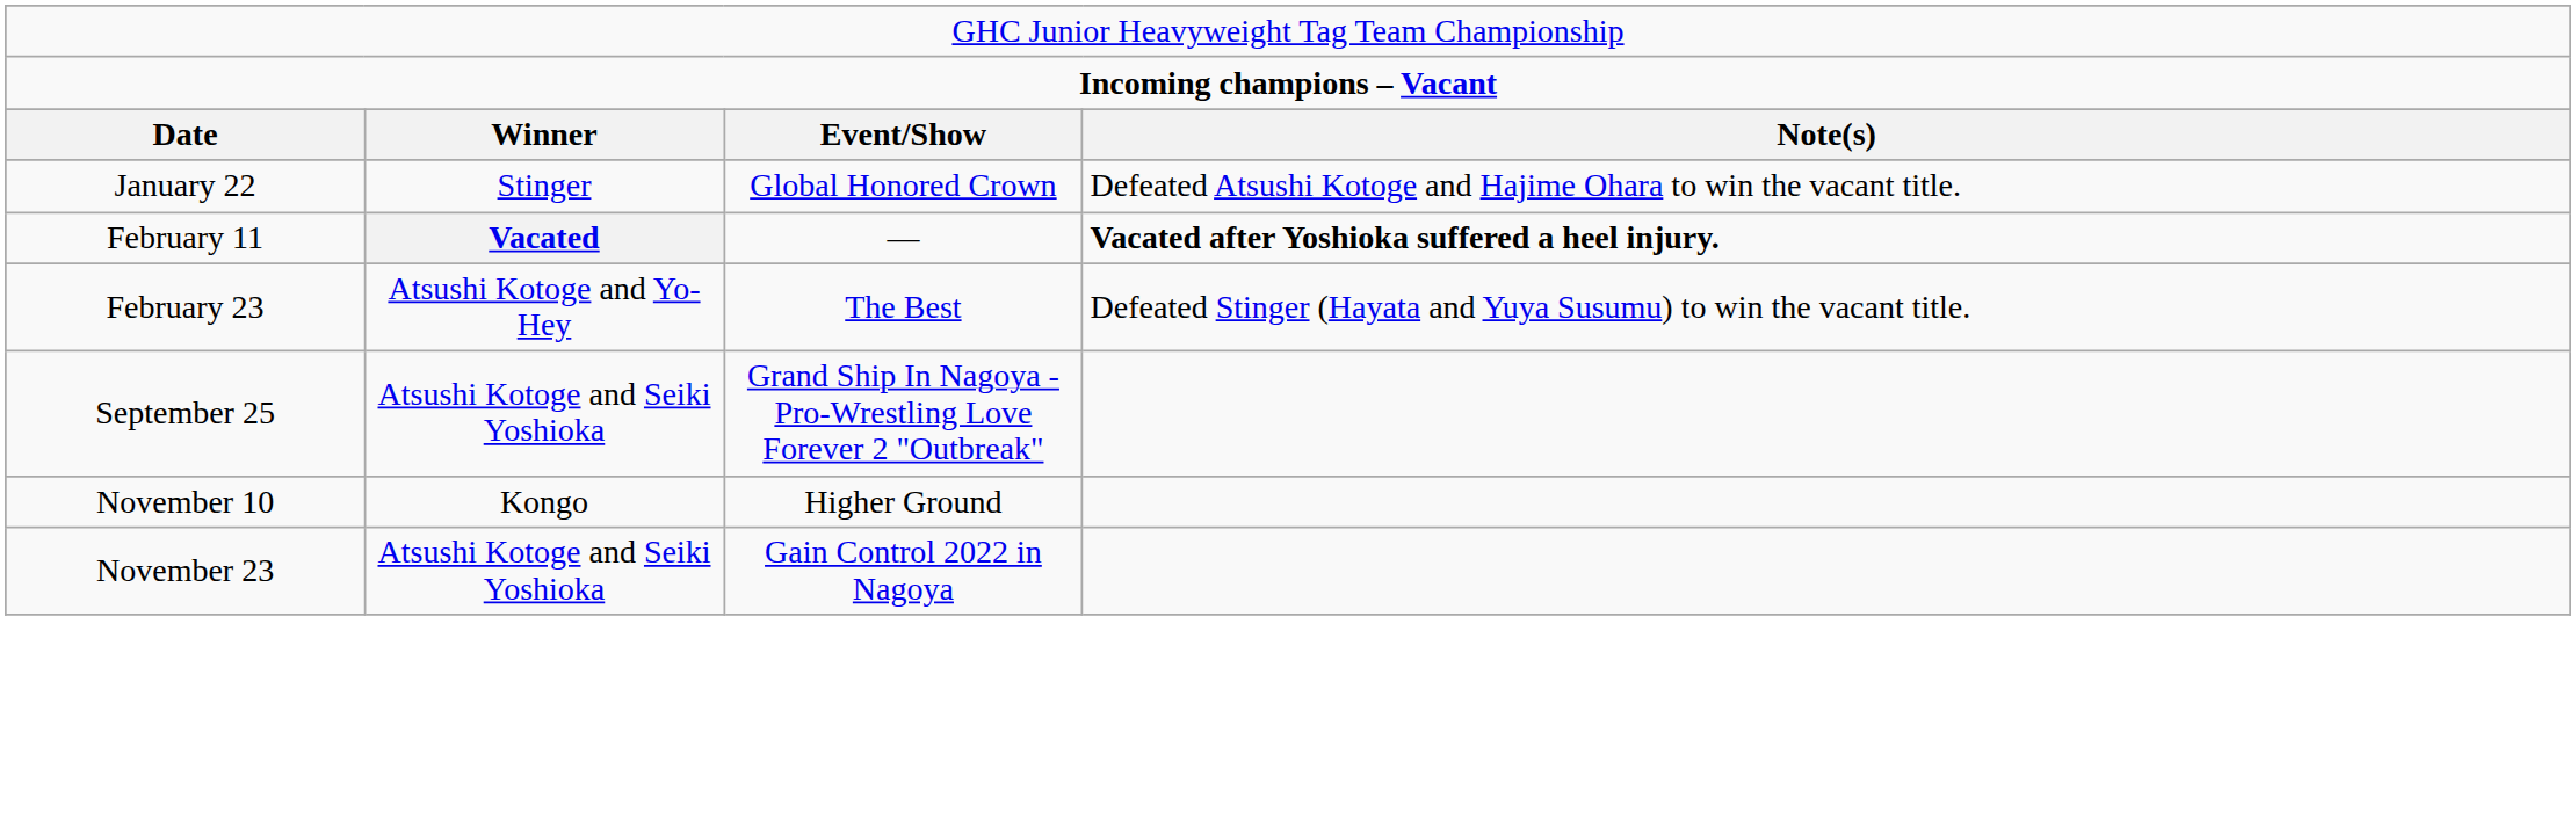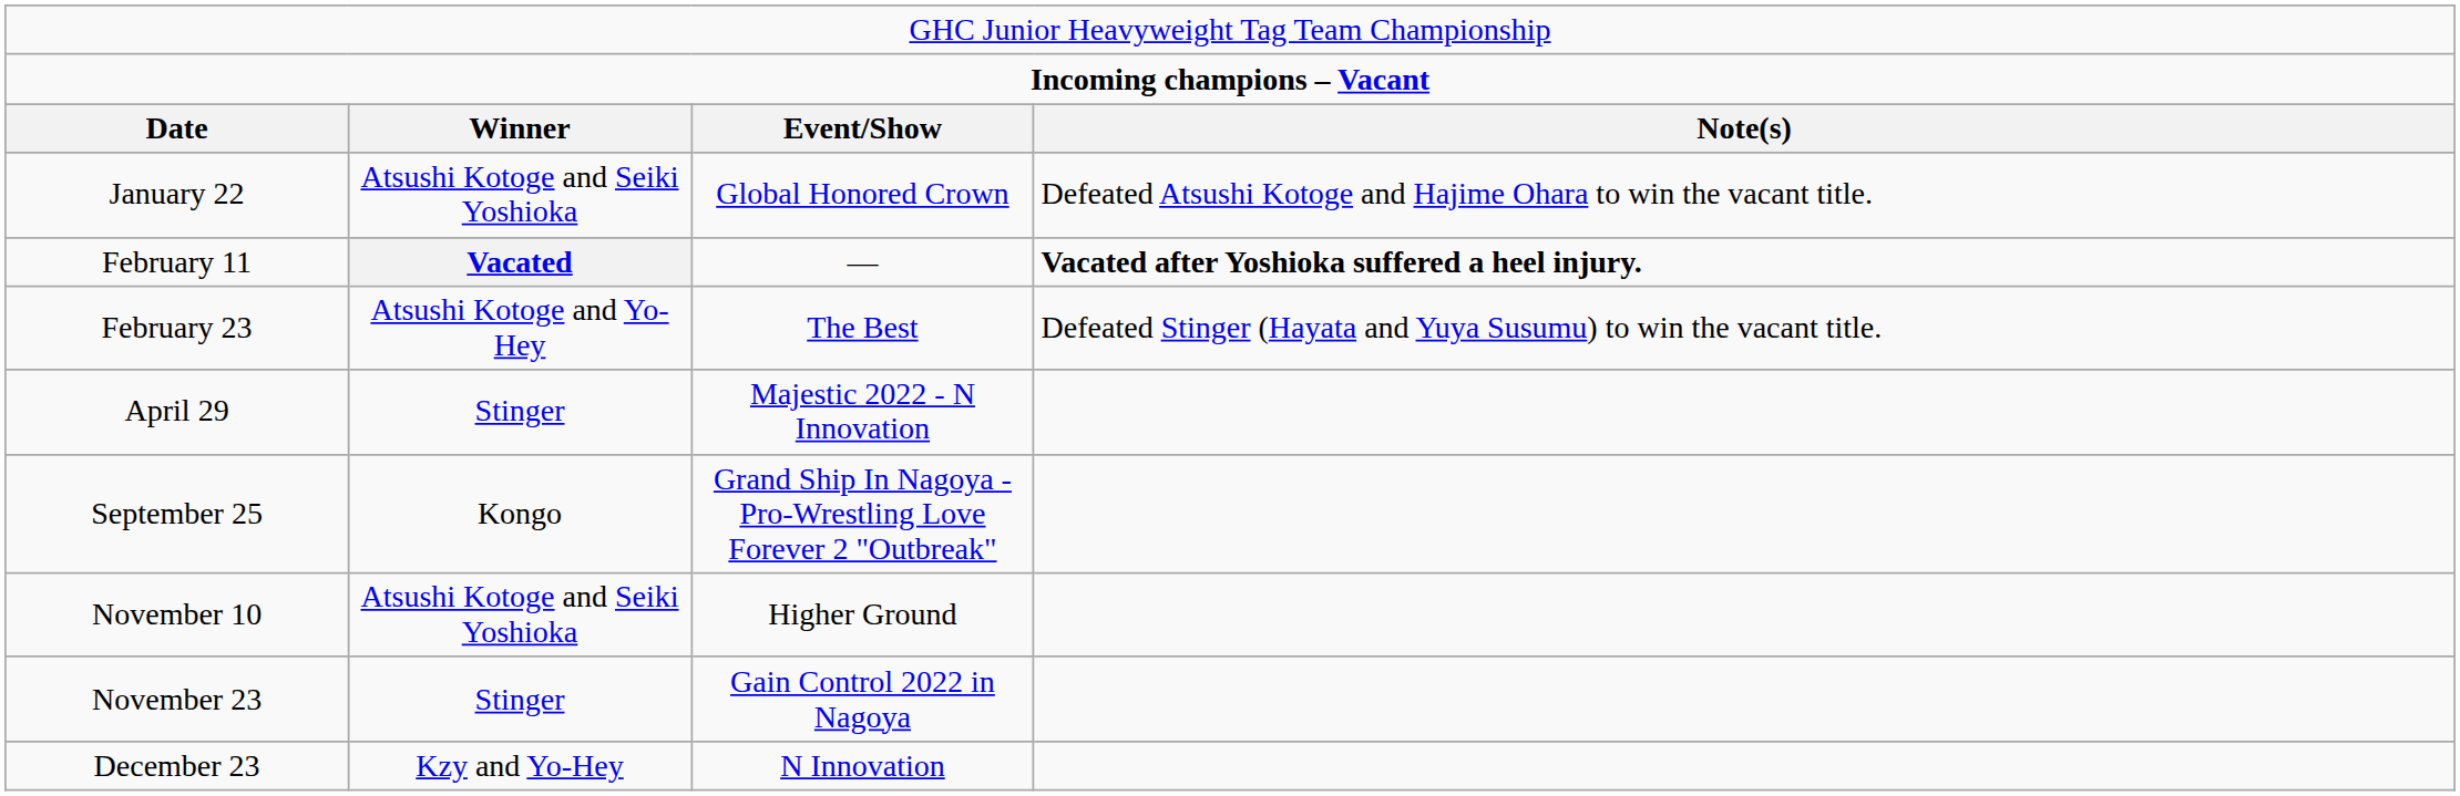January 22 | column 2: Stinger -> Atsushi Kotoge and Seiki Yoshioka
+ row: April 29 | Stinger | Majestic 2022 - N Innovation
September 25 | column 2: Atsushi Kotoge and Seiki Yoshioka -> Kongo
November 10 | column 2: Kongo -> Atsushi Kotoge and Seiki Yoshioka
November 23 | column 2: Atsushi Kotoge and Seiki Yoshioka -> Stinger
+ row: December 23 | Kzy and Yo-Hey | N Innovation
